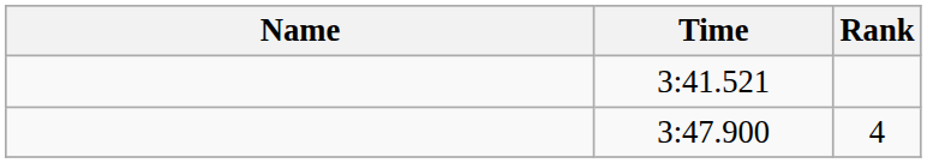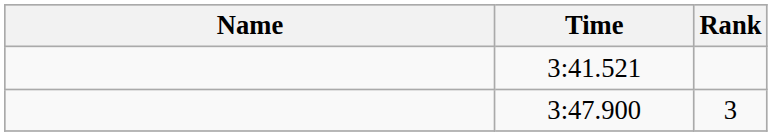3:47.900 | Rank: 4 -> 3
